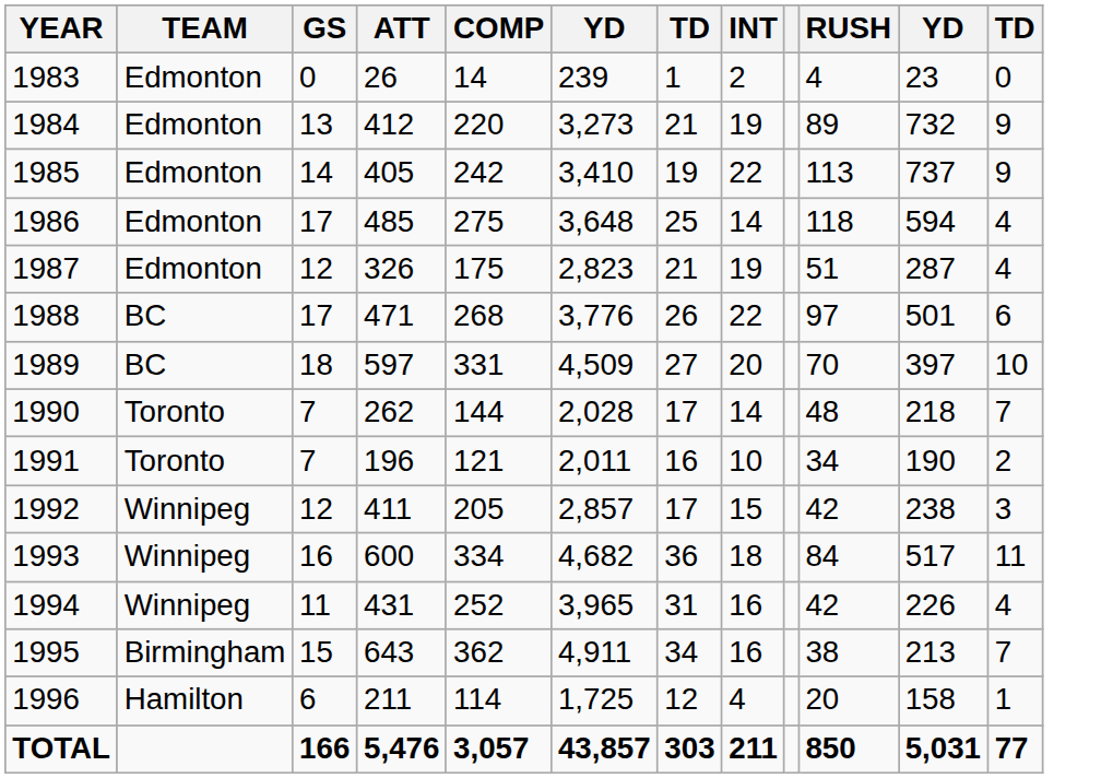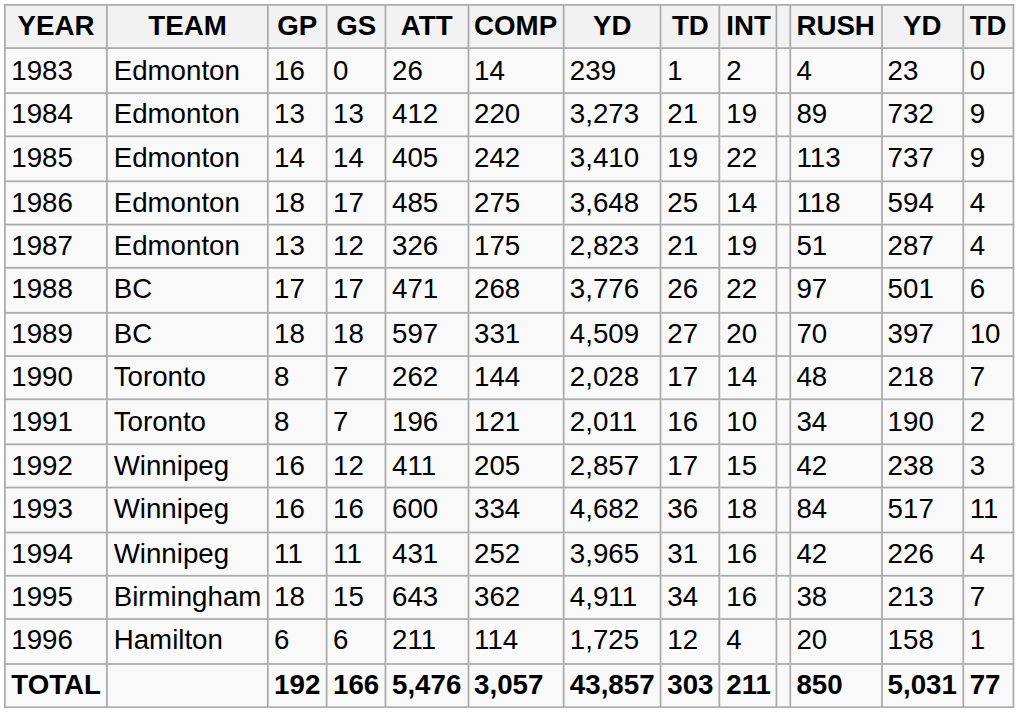+ column: GP | 16 | 13 | 14 | 18 | 13 | 17 | 18 | 8 | 8 | 16 | 16 | 11 | 18 | 6 | 192
